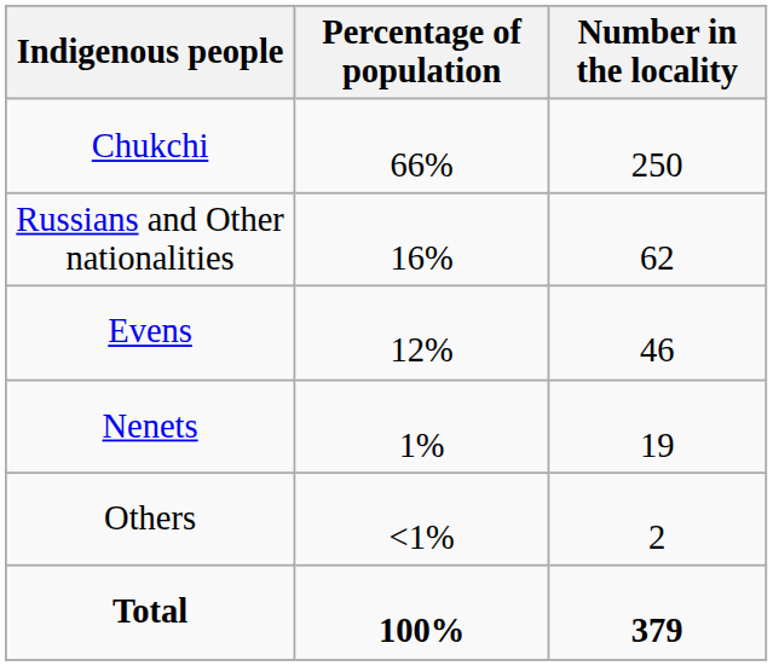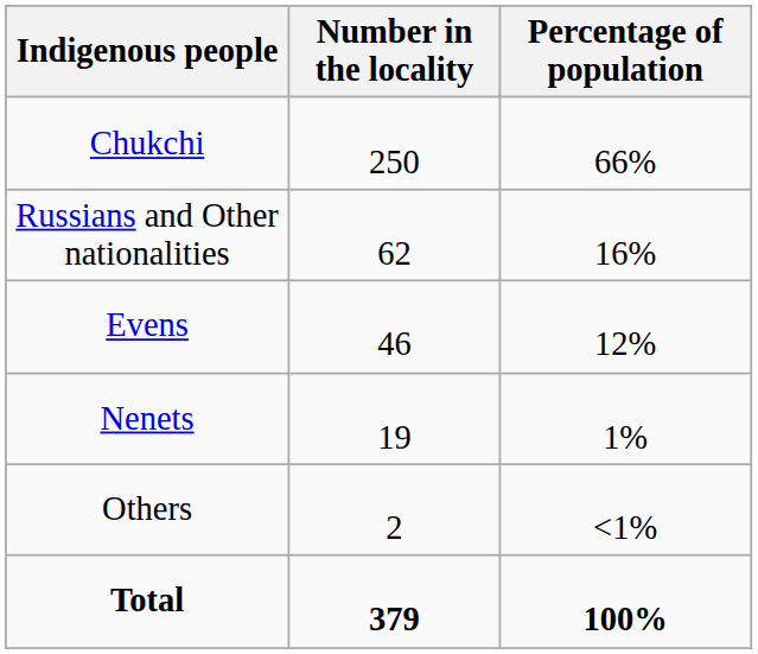columns swapped: Number in the locality <-> Percentage of population
